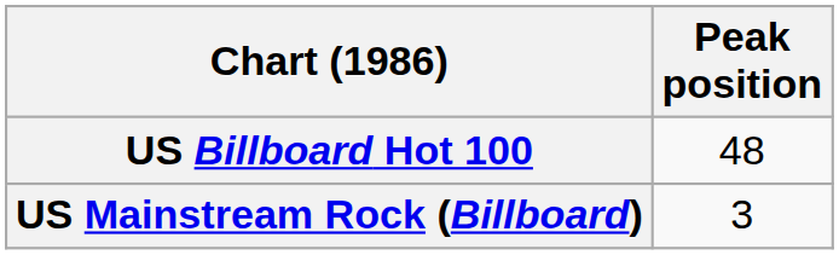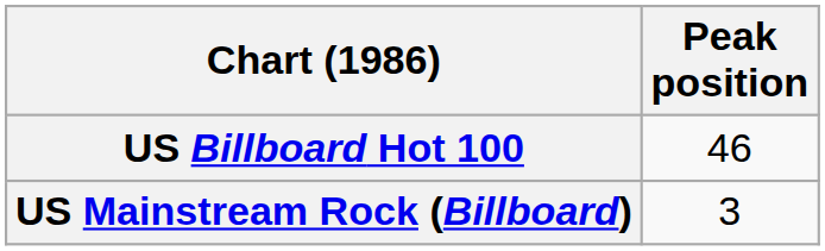US Billboard Hot 100 | Peak position: 48 -> 46
